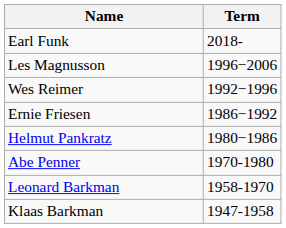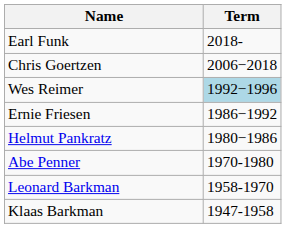+ row: Chris Goertzen | 2006−2018
- row: Les Magnusson | 1996−2006
Wes Reimer | Term: no background -> lightblue background
